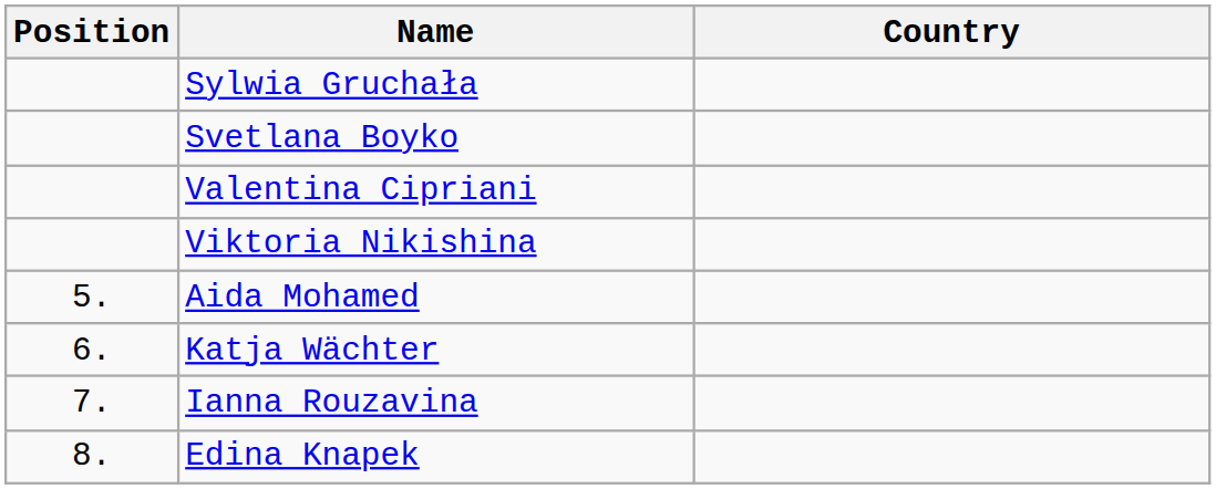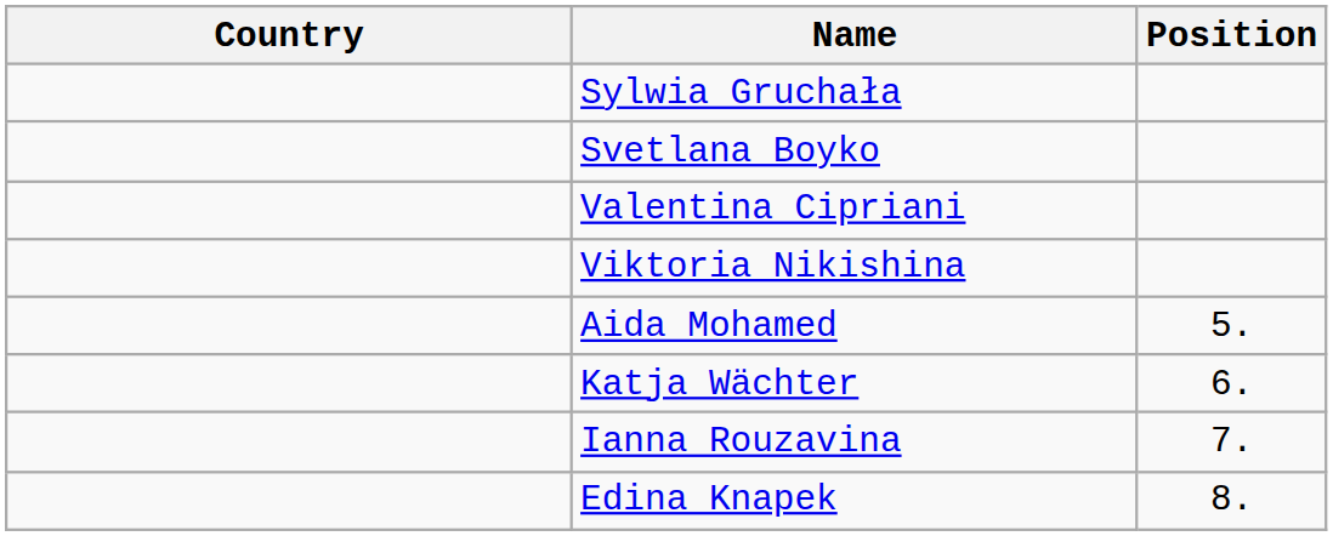columns swapped: Position <-> Country
